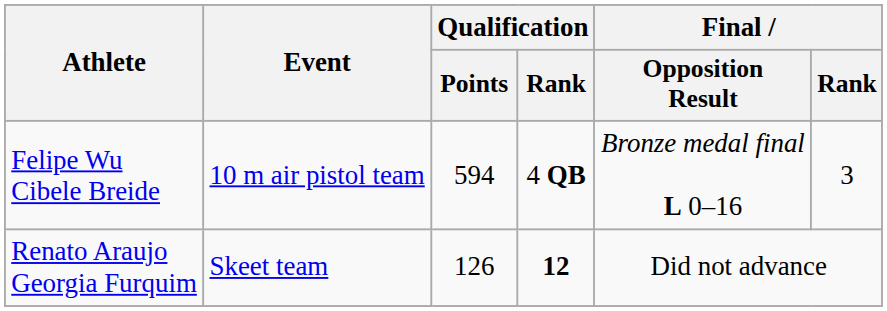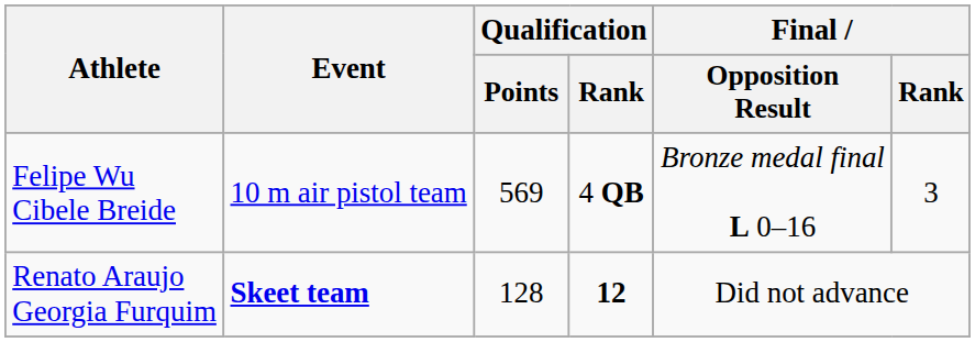Felipe Wu Cibele Breide | Qualification / Points: 594 -> 569
Renato Araujo Georgia Furquim | Event: normal -> bold
Renato Araujo Georgia Furquim | Qualification / Points: 126 -> 128
